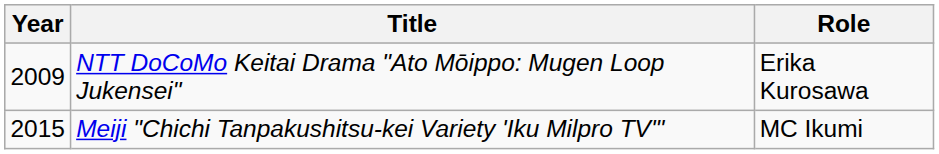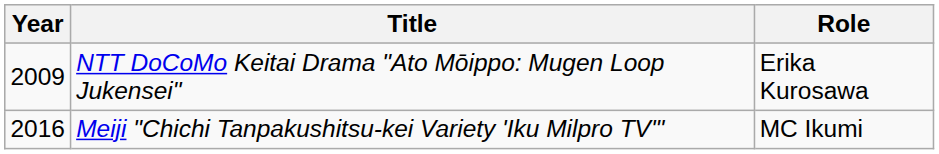Meiji "Chichi Tanpakushitsu-kei Variety 'Iku Milpro TV'" | Year: 2015 -> 2016
